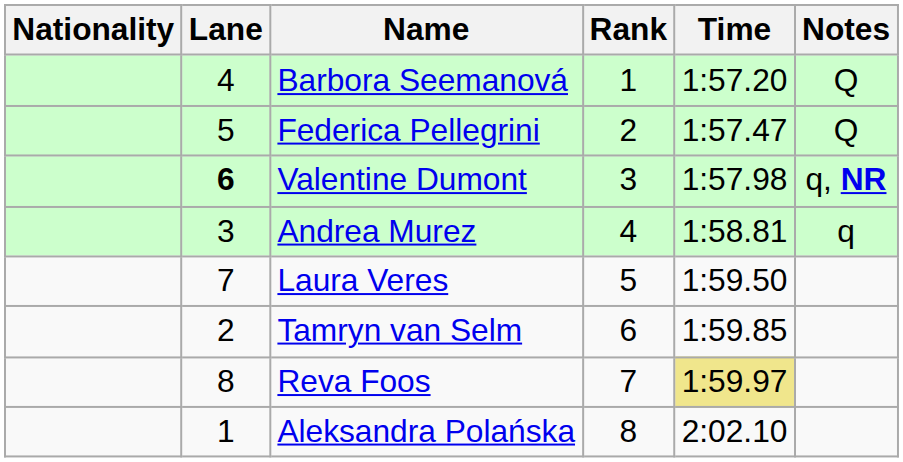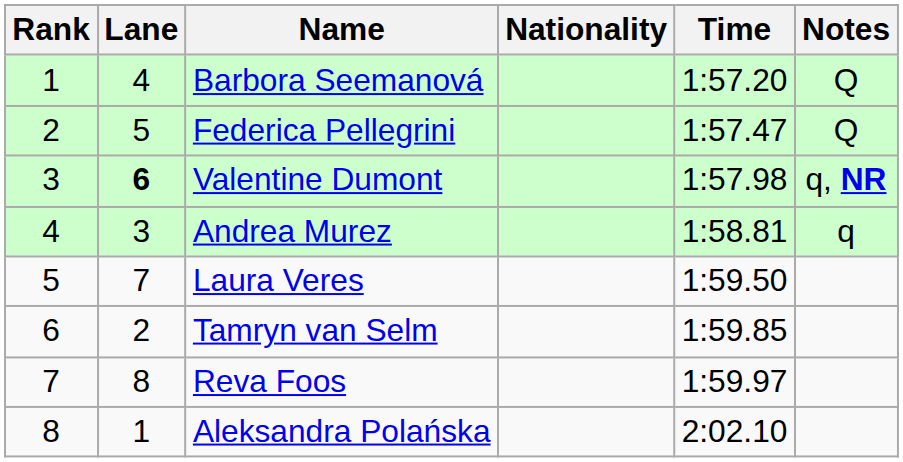columns swapped: Rank <-> Nationality
Reva Foos | Time: khaki background -> no background
